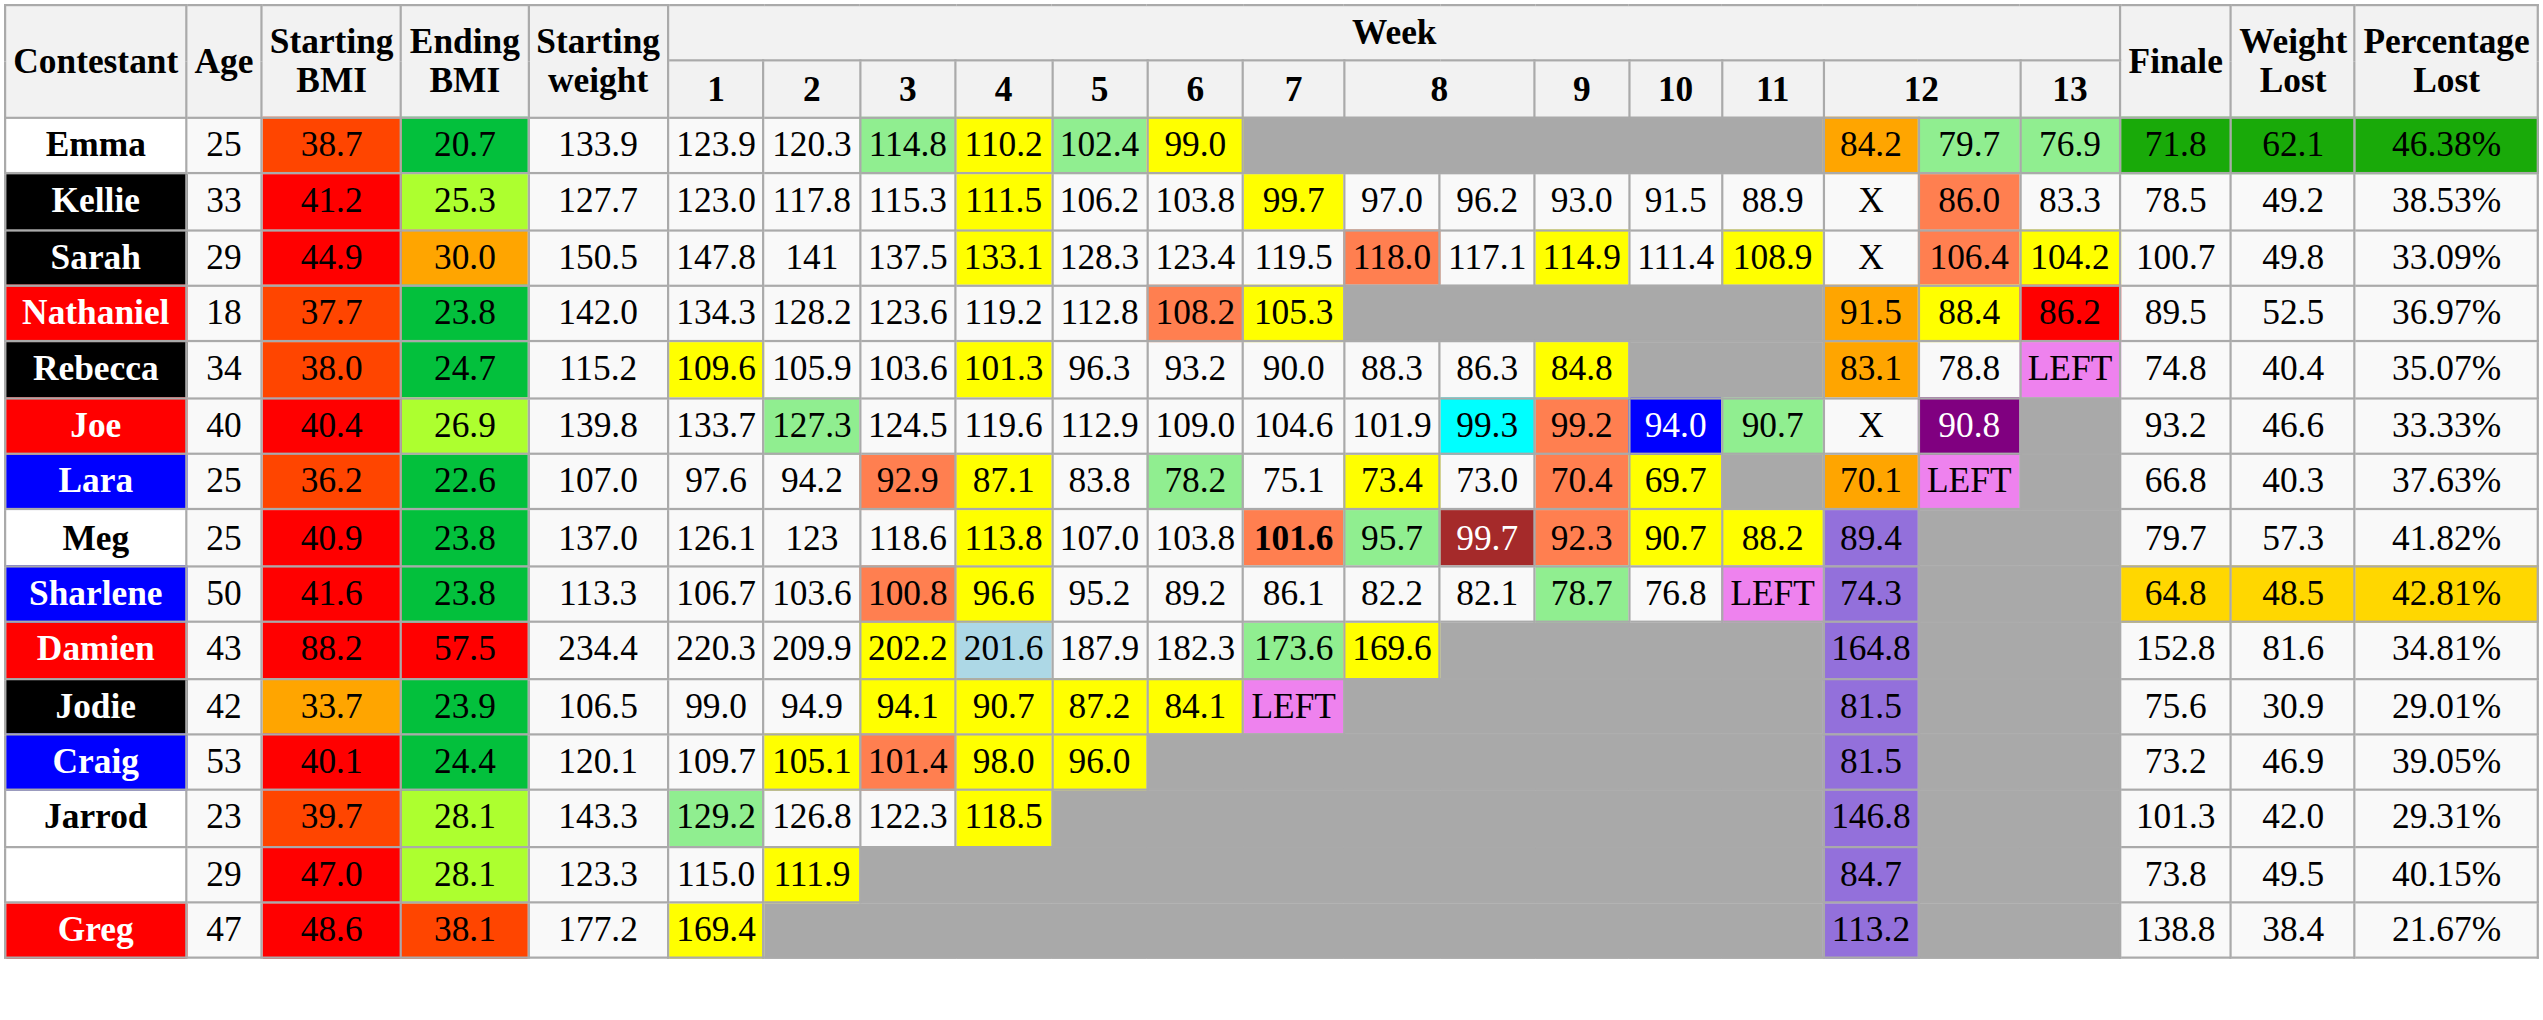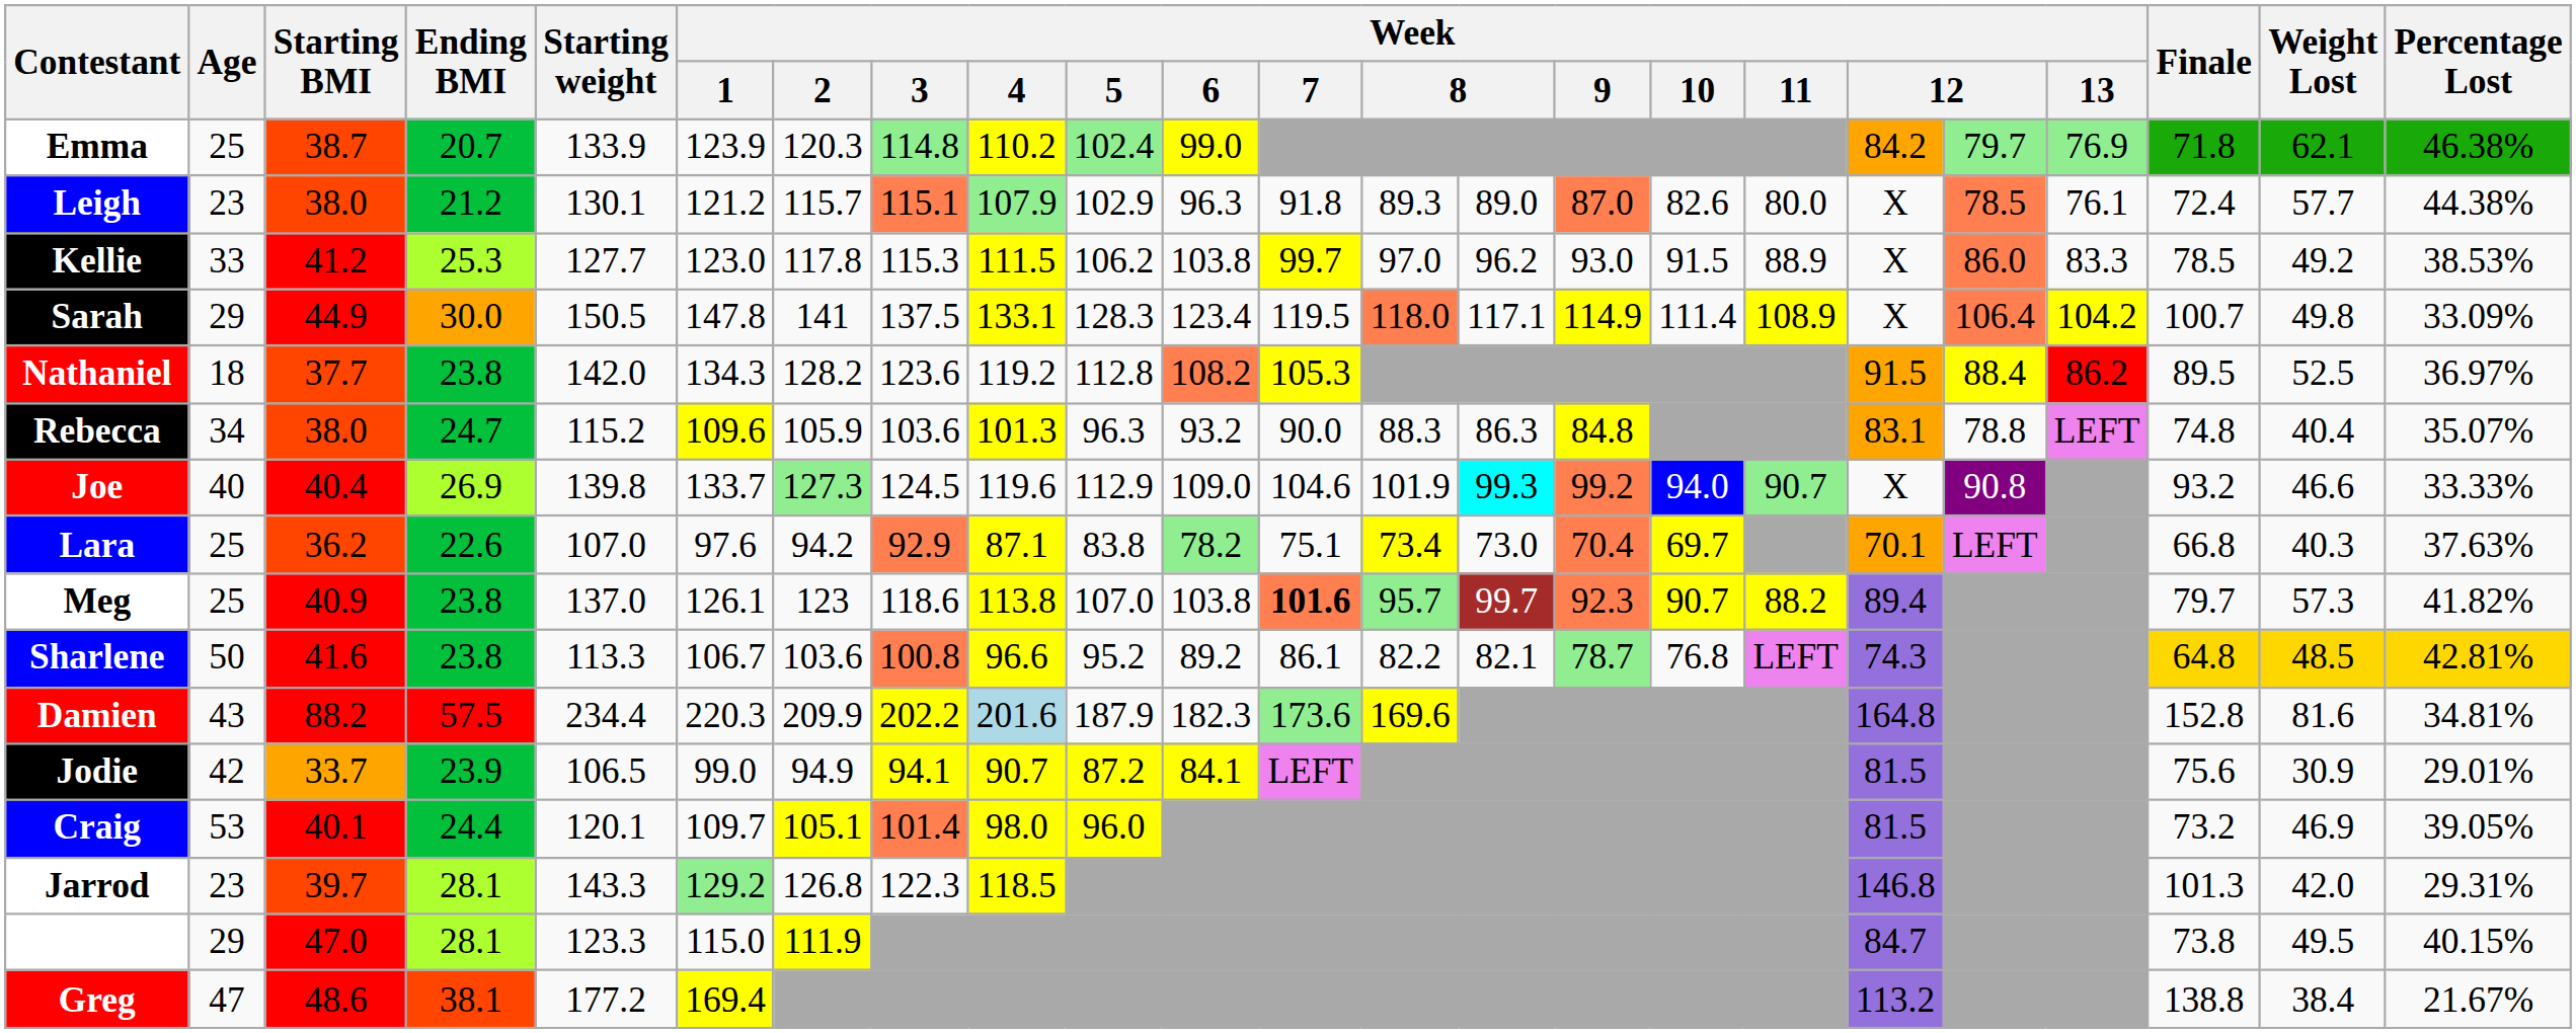+ row: Leigh | 23 | 38.0 | 21.2 | 130.1 | 121.2 | 115.7 | 115.1 | 107.9 | 102.9 | 96.3 | 91.8 | 89.3 | 89.0 | 87.0 | 82.6 | 80.0 | X | 78.5 | 76.1 | 72.4 | 57.7 | 44.38%
